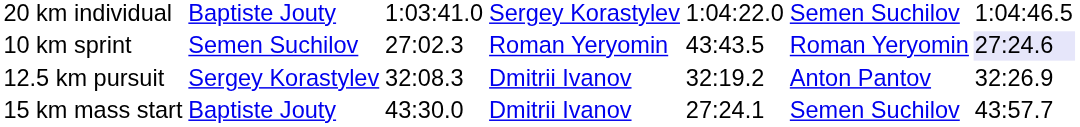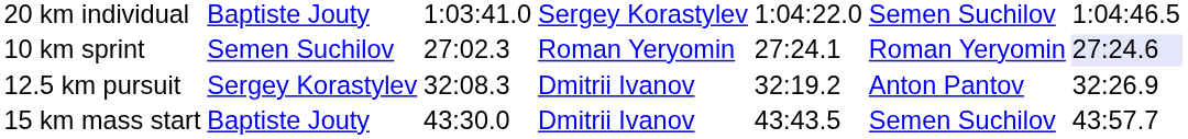10 km sprint | column 5: 43:43.5 -> 27:24.1
15 km mass start | column 5: 27:24.1 -> 43:43.5
